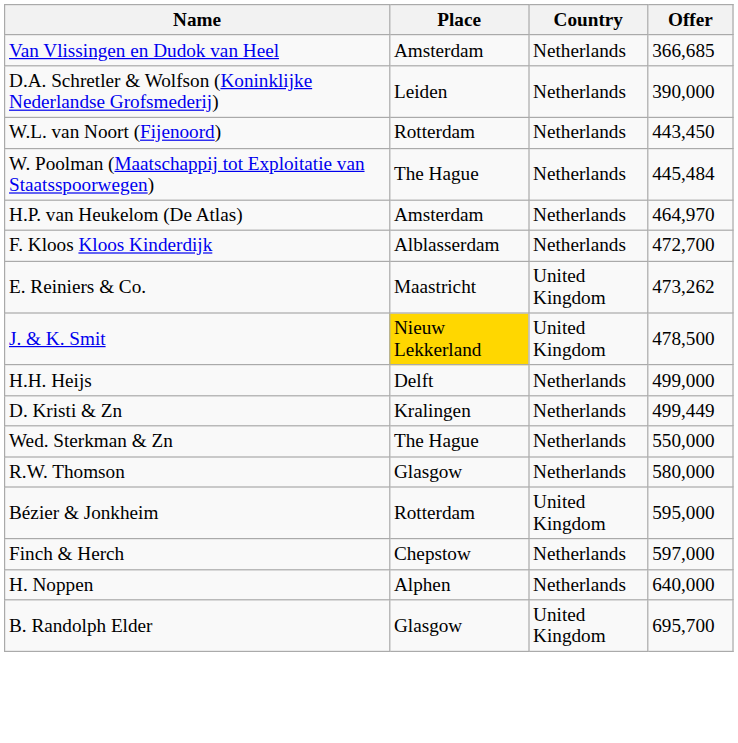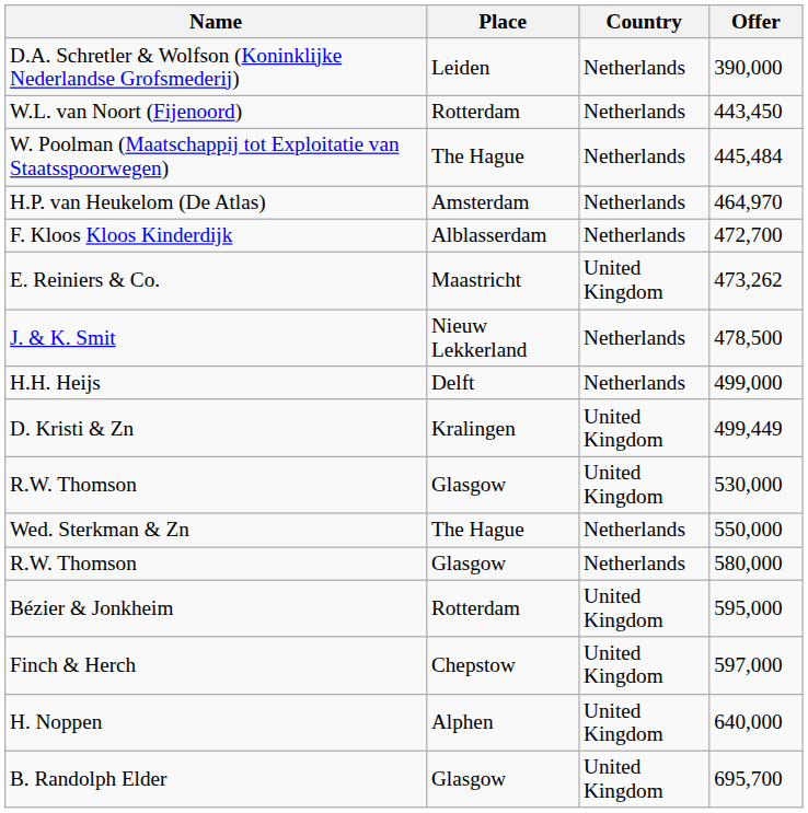- row: Van Vlissingen en Dudok van Heel | Amsterdam | Netherlands | 366,685
J. & K. Smit | Place: gold background -> no background
J. & K. Smit | Country: United Kingdom -> Netherlands
D. Kristi & Zn | Country: Netherlands -> United Kingdom
+ row: R.W. Thomson | Glasgow | United Kingdom | 530,000
Finch & Herch | Country: Netherlands -> United Kingdom
H. Noppen | Country: Netherlands -> United Kingdom
